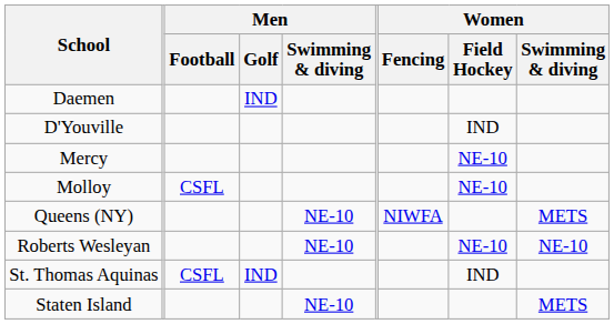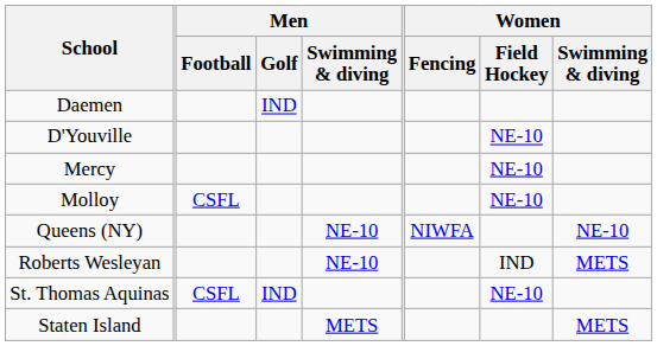D'Youville | Women / Field Hockey: IND -> NE-10
Queens (NY) | Women / Swimming & diving: METS -> NE-10
Roberts Wesleyan | Women / Field Hockey: NE-10 -> IND
Roberts Wesleyan | Women / Swimming & diving: NE-10 -> METS
St. Thomas Aquinas | Women / Field Hockey: IND -> NE-10
Staten Island | Men / Swimming & diving: NE-10 -> METS
